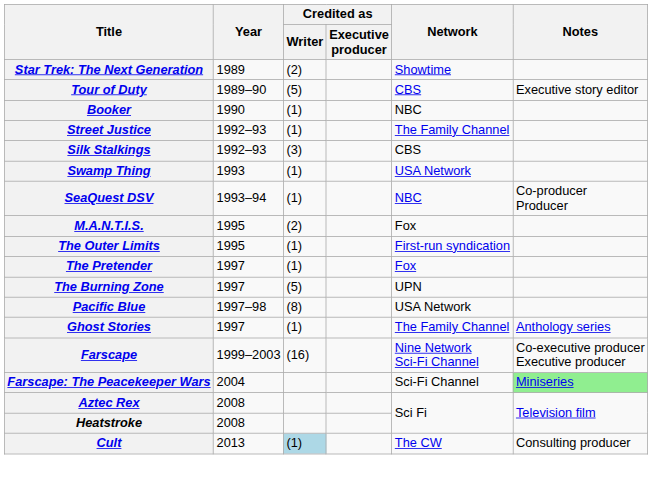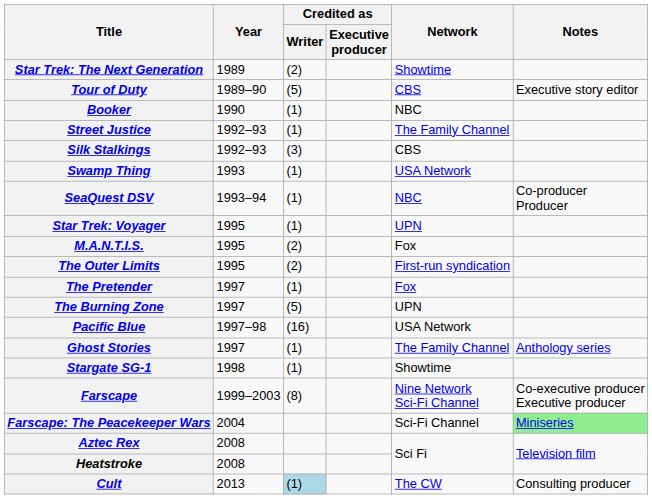+ row: Star Trek: Voyager | 1995 | (1) | UPN
The Outer Limits | Credited as / Writer: (1) -> (2)
Pacific Blue | Credited as / Writer: (8) -> (16)
+ row: Stargate SG-1 | 1998 | (1) | Showtime
Farscape | Credited as / Writer: (16) -> (8)
